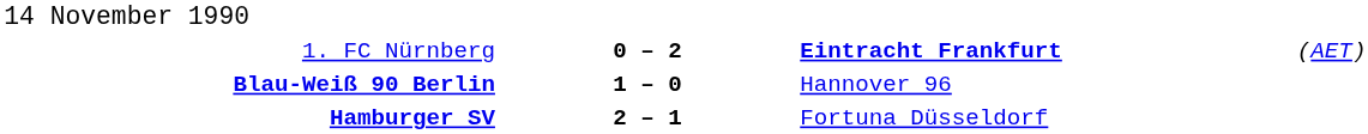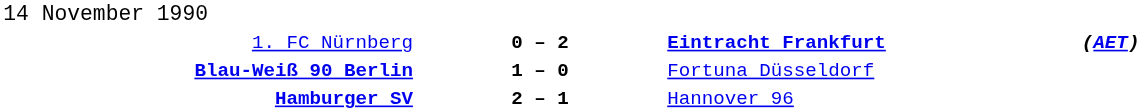1. FC Nürnberg | column 4: normal -> bold
Blau-Weiß 90 Berlin | column 3: Hannover 96 -> Fortuna Düsseldorf
Hamburger SV | column 3: Fortuna Düsseldorf -> Hannover 96
